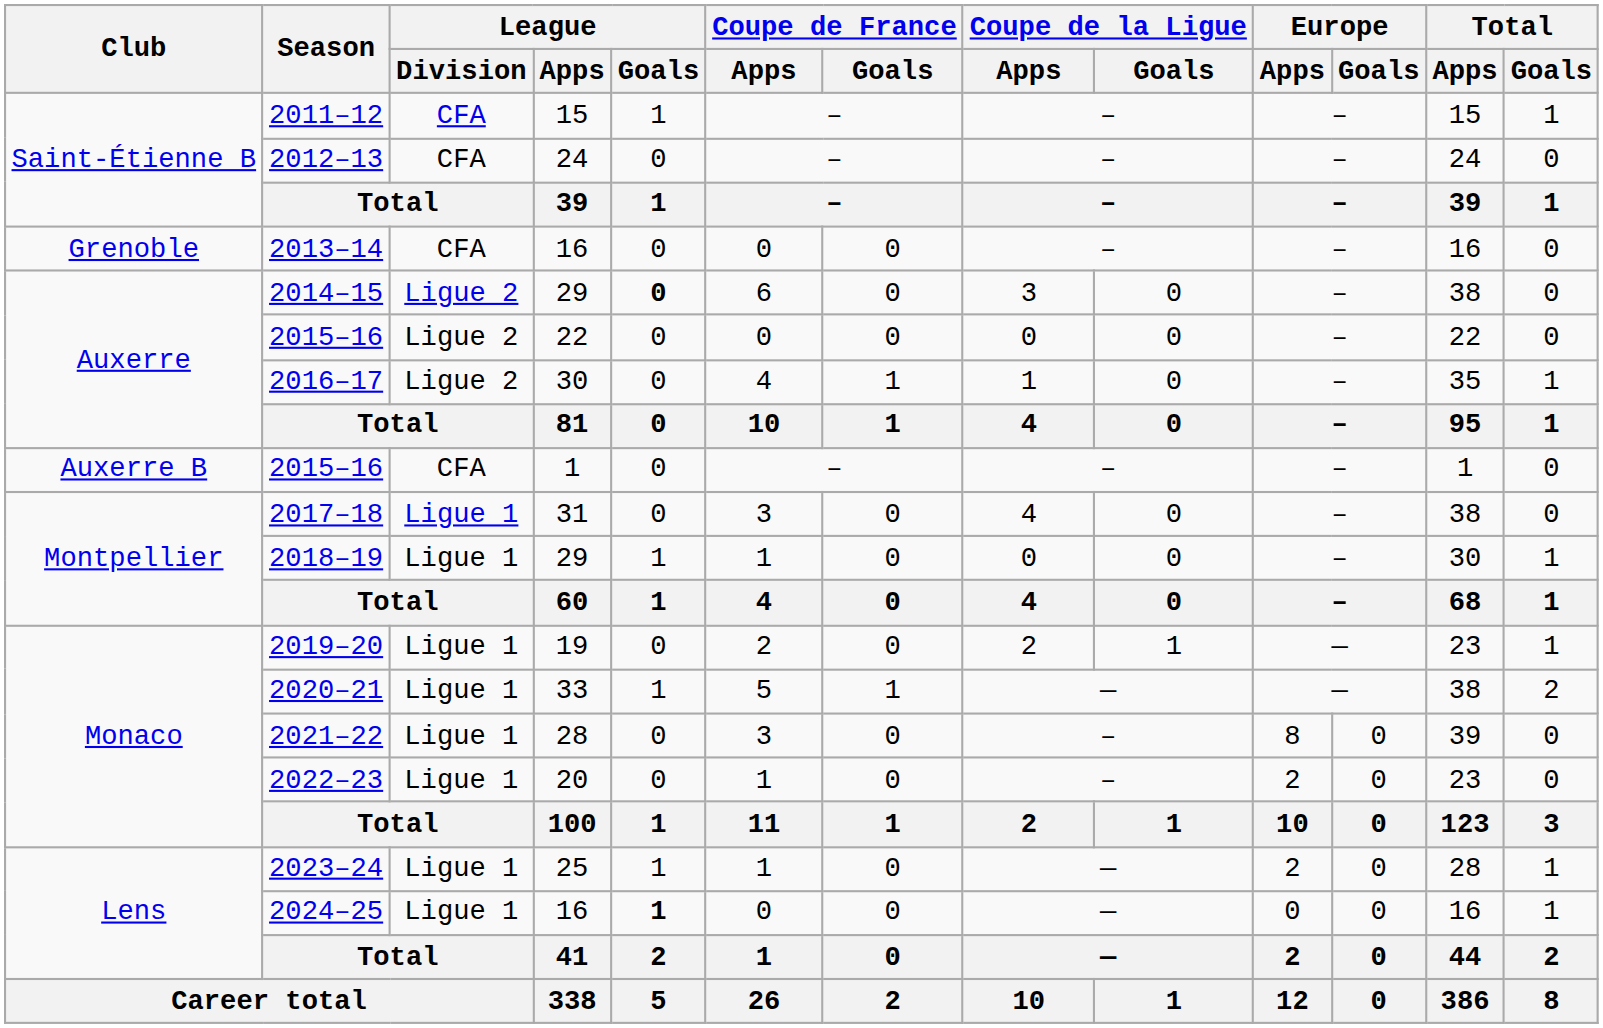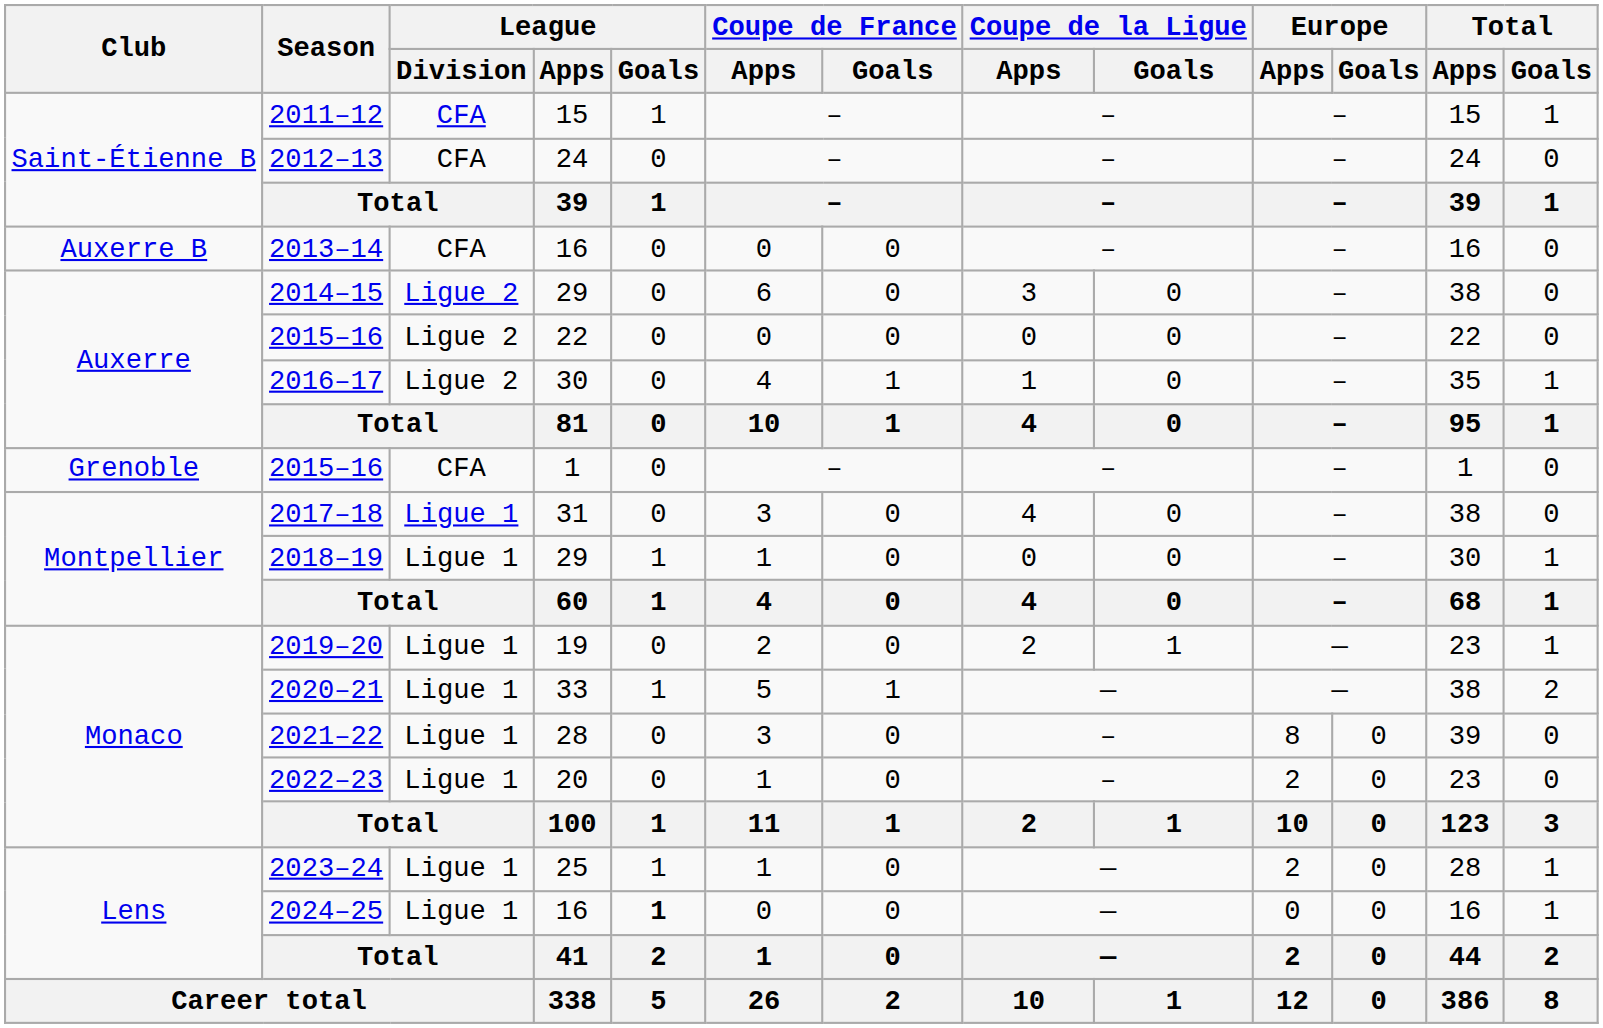2013–14 | Club: Grenoble -> Auxerre B
2014–15 | League / Goals: bold -> normal
2015–16 / 1 | Club: Auxerre B -> Grenoble
